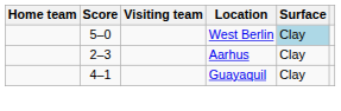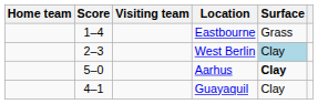+ row: 1–4 | Eastbourne | Grass
West Berlin | Score: 5–0 -> 2–3
Aarhus | Score: 2–3 -> 5–0
Aarhus | Surface: normal -> bold
